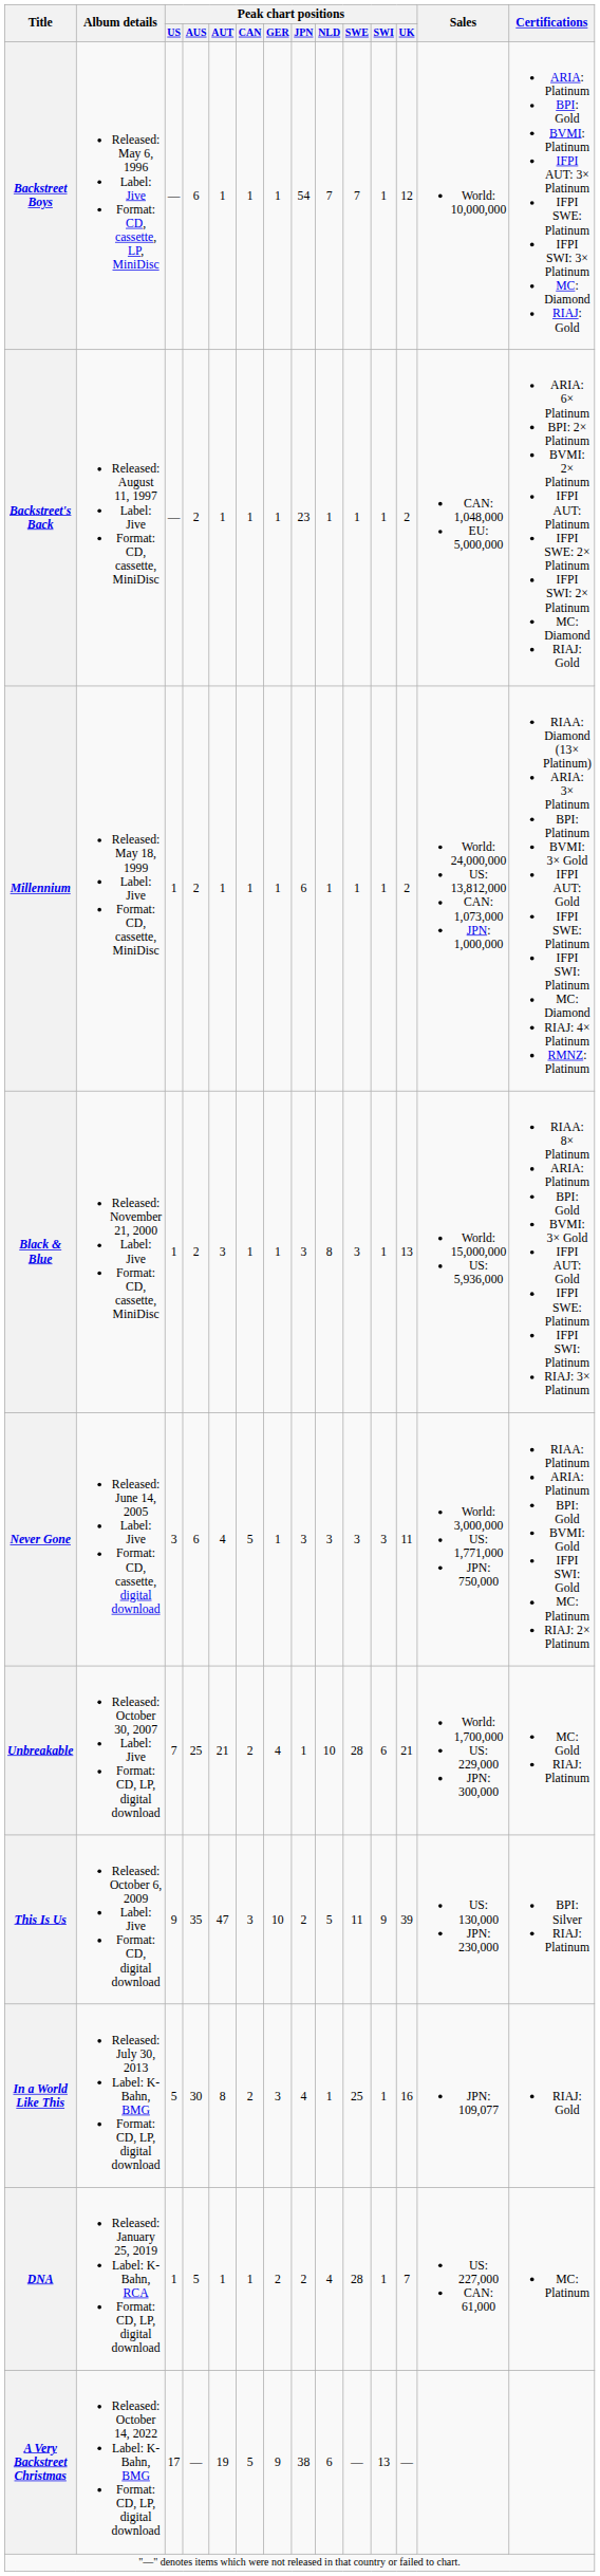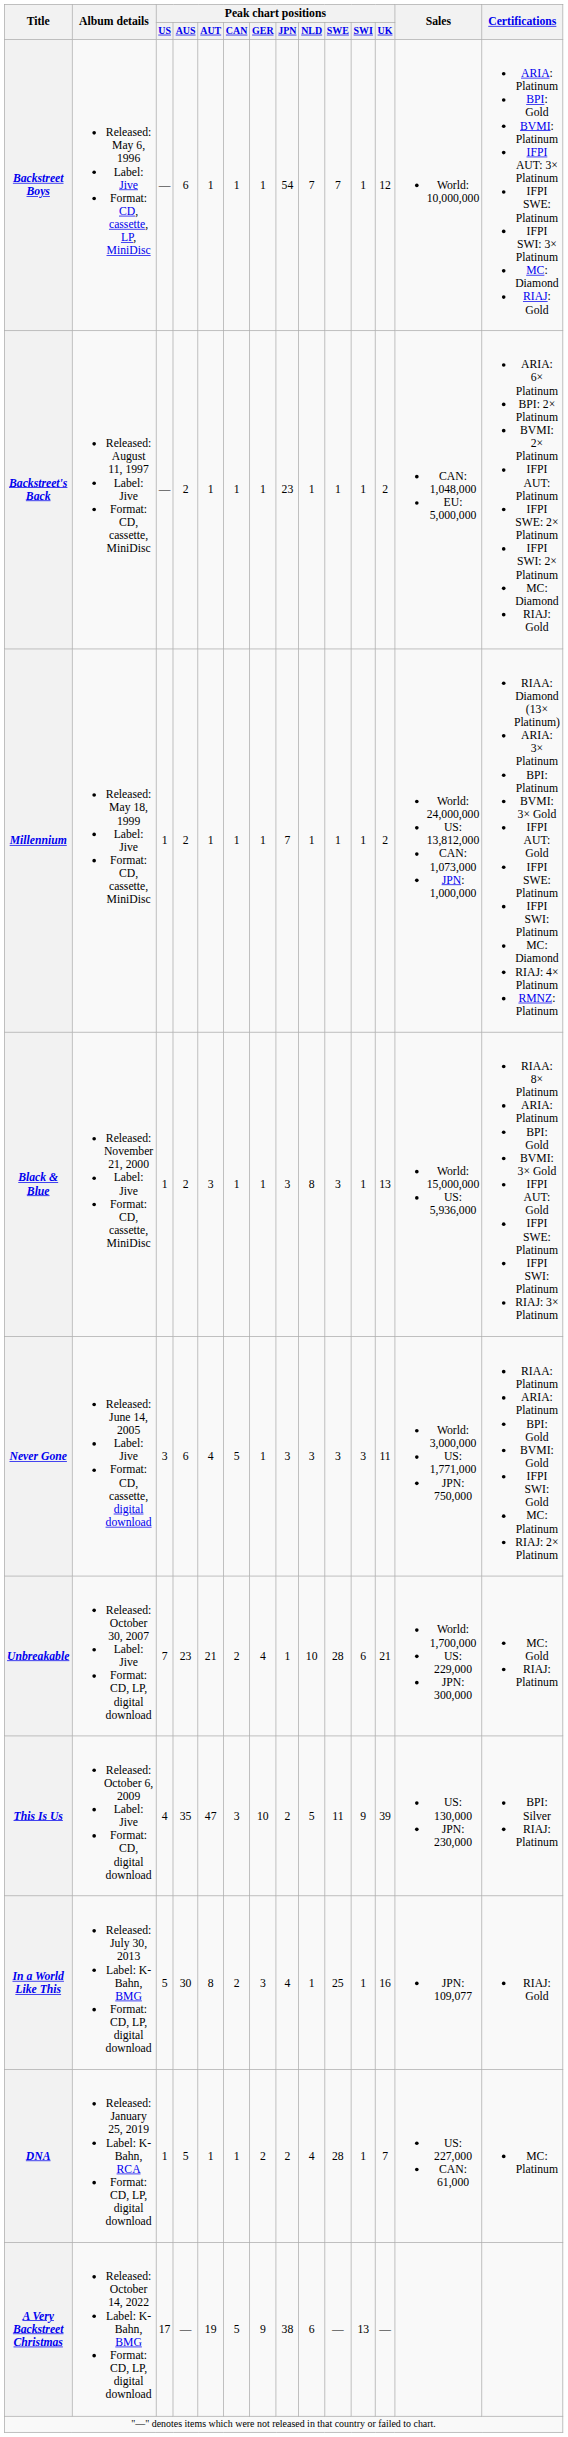Millennium | Peak chart positions / JPN: 6 -> 7
Unbreakable | Peak chart positions / AUS: 25 -> 23
This Is Us | Peak chart positions / US: 9 -> 4
